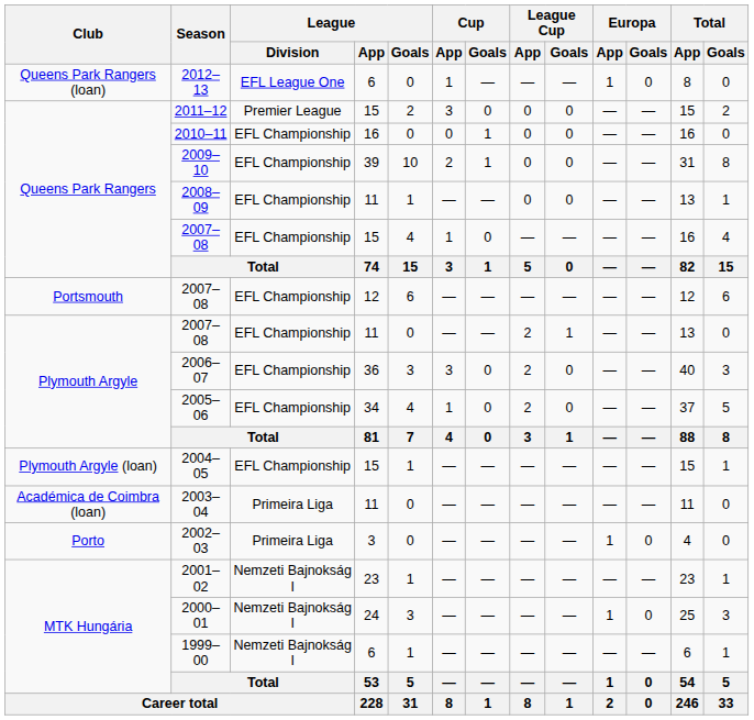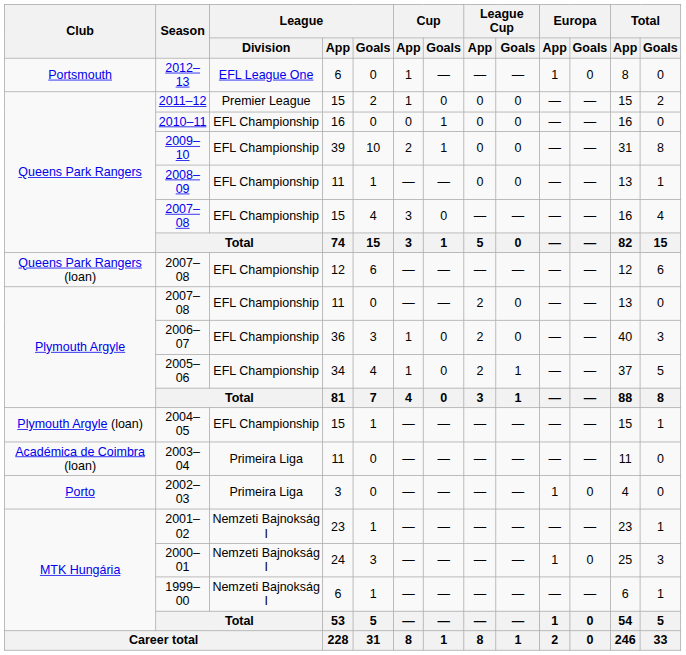2012–13 | Club: Queens Park Rangers (loan) -> Portsmouth
2011–12 | Cup / App: 3 -> 1
2007–08 / 15 | Cup / App: 1 -> 3
2007–08 / 12 | Club: Portsmouth -> Queens Park Rangers (loan)
2007–08 / 11 | League Cup / Goals: 1 -> 0
2006–07 | Cup / App: 3 -> 1
2005–06 | League Cup / Goals: 0 -> 1
